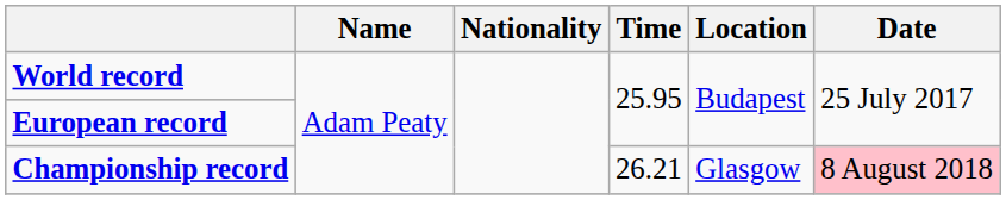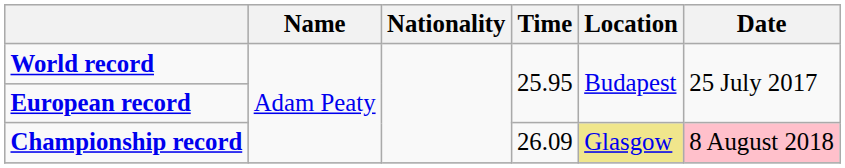Championship record | Time: 26.21 -> 26.09
Championship record | Location: no background -> khaki background
